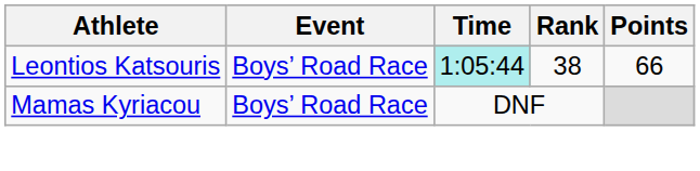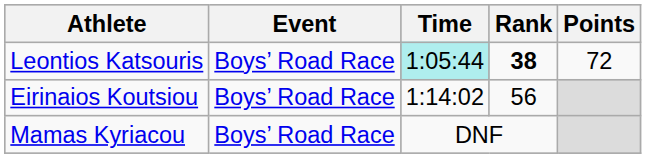Leontios Katsouris | Rank: normal -> bold
Leontios Katsouris | Points: 66 -> 72
+ row: Eirinaios Koutsiou | Boys’ Road Race | 1:14:02 | 56
